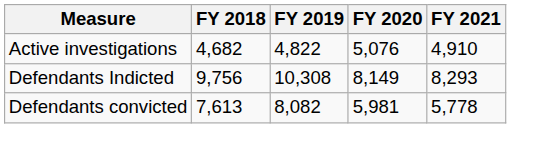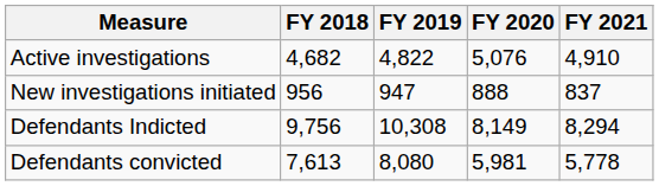+ row: New investigations initiated | 956 | 947 | 888 | 837
Defendants Indicted | FY 2021: 8,293 -> 8,294
Defendants convicted | FY 2019: 8,082 -> 8,080
